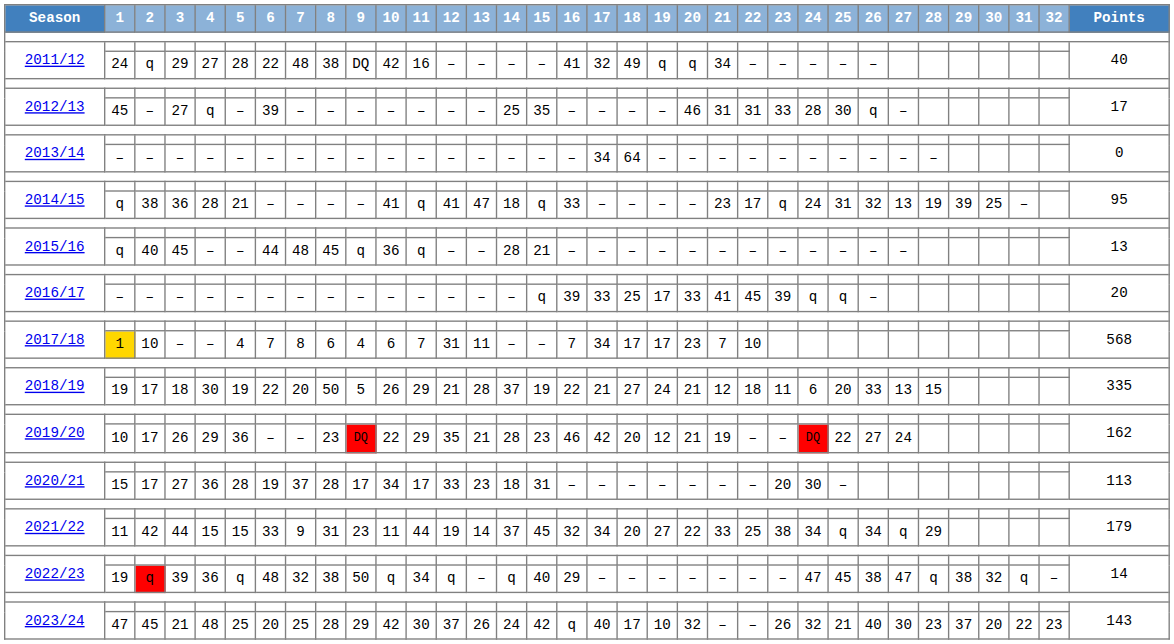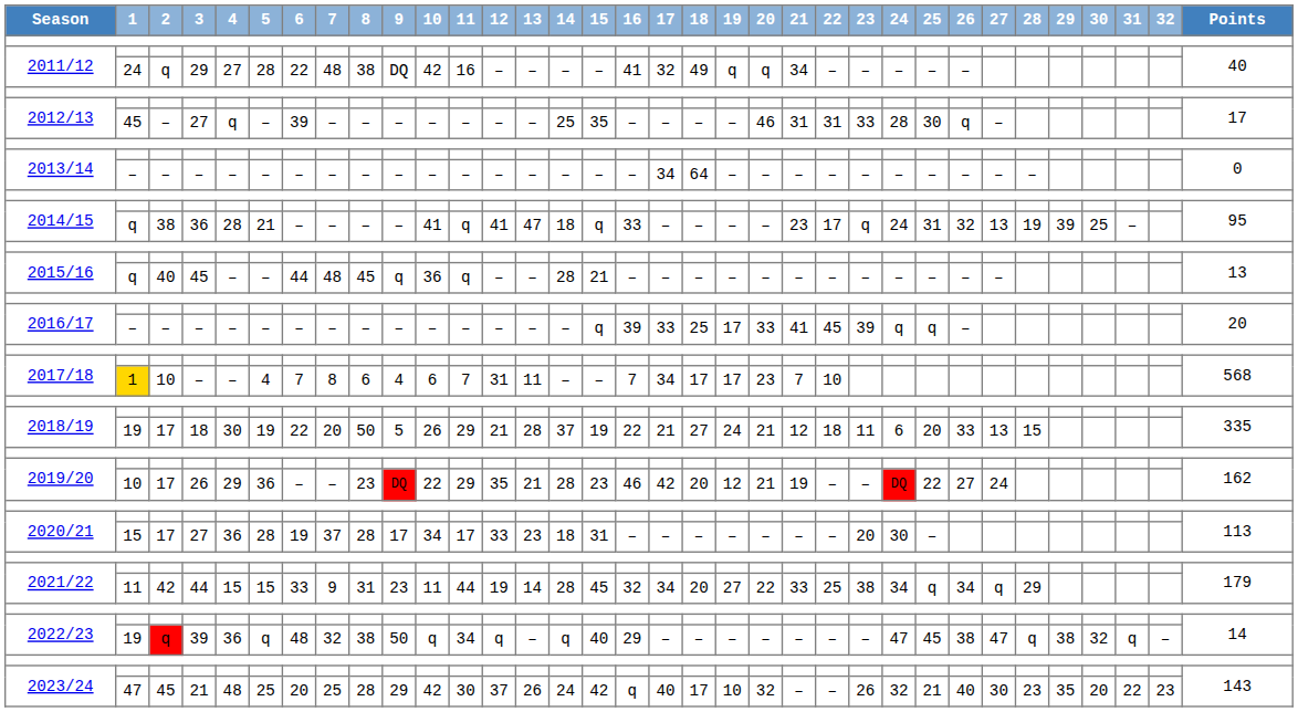2021/22 / 11 | 14: 37 -> 28
2023/24 / 47 | 29: 37 -> 35
